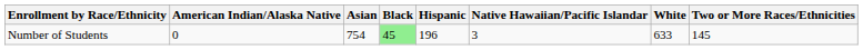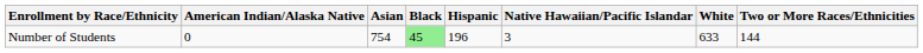Number of Students | Two or More Races/Ethnicities: 145 -> 144
